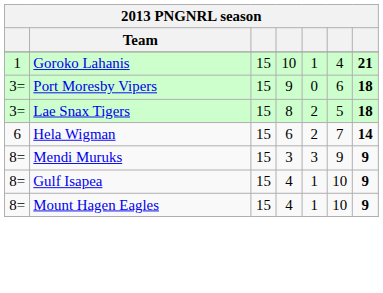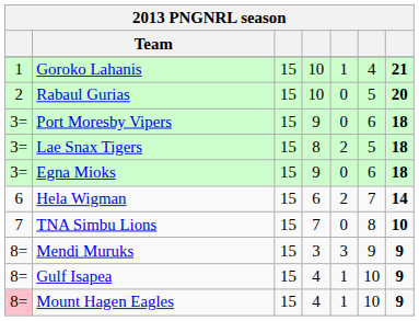+ row: 2 | Rabaul Gurias | 15 | 10 | 0 | 5 | 20
+ row: 3= | Egna Mioks | 15 | 9 | 0 | 6 | 18
+ row: 7 | TNA Simbu Lions | 15 | 7 | 0 | 8 | 10
Mount Hagen Eagles | column 1: no background -> pink background
